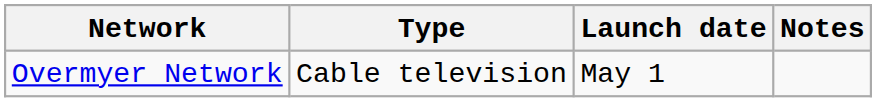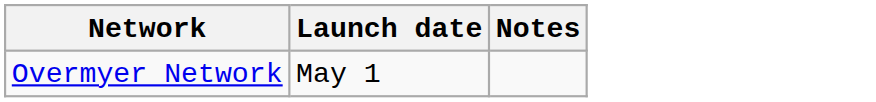- column: Type | Cable television
